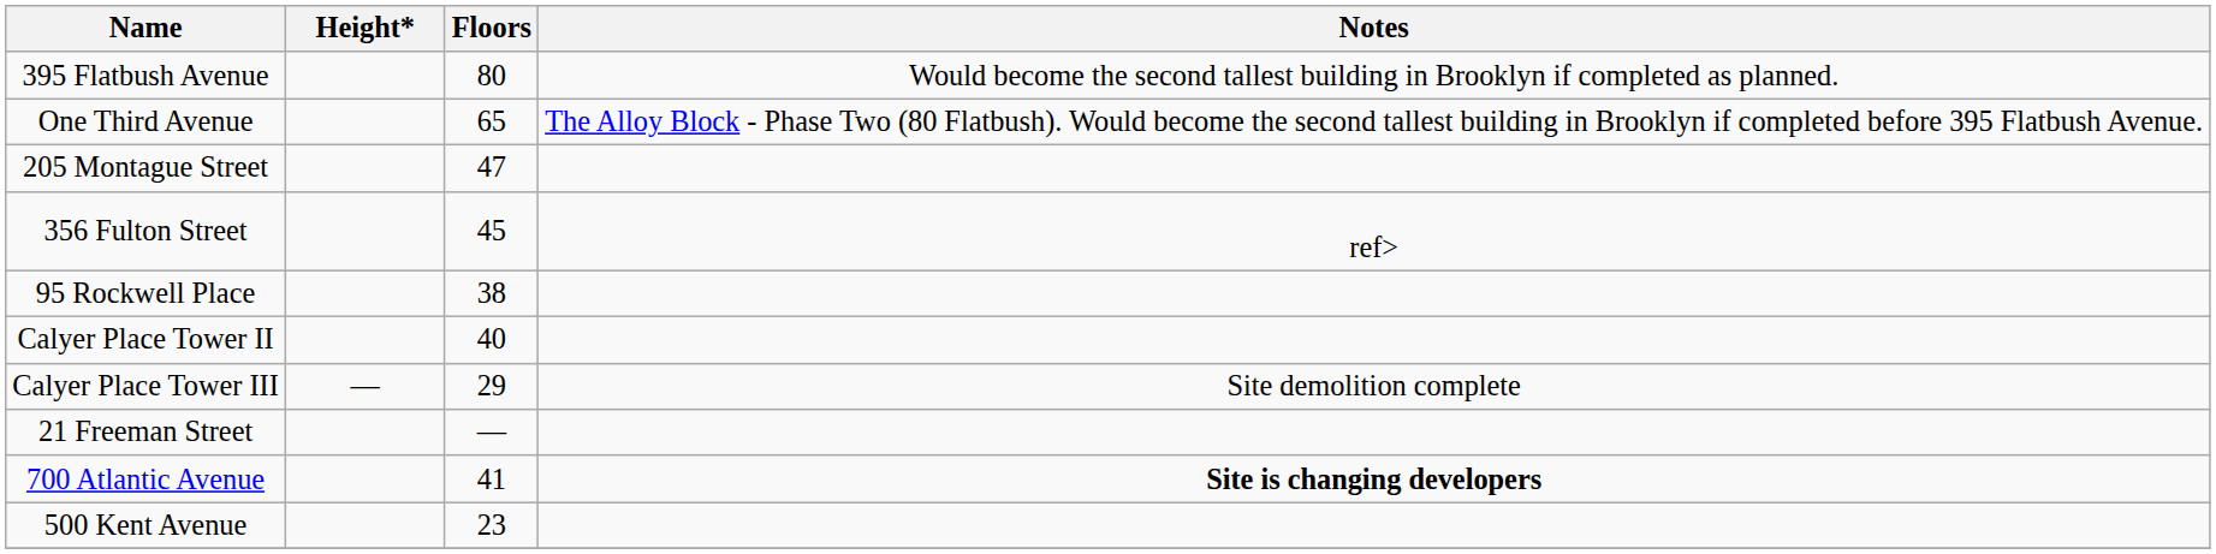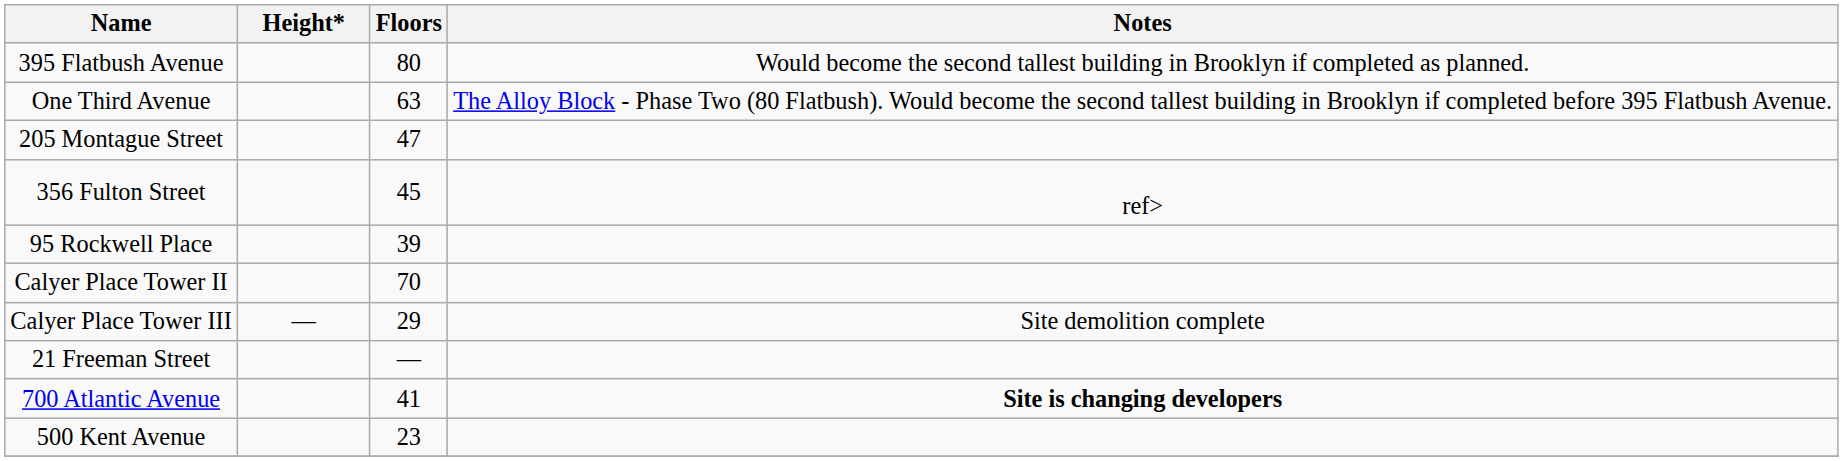One Third Avenue | Floors: 65 -> 63
95 Rockwell Place | Floors: 38 -> 39
Calyer Place Tower II | Floors: 40 -> 70
